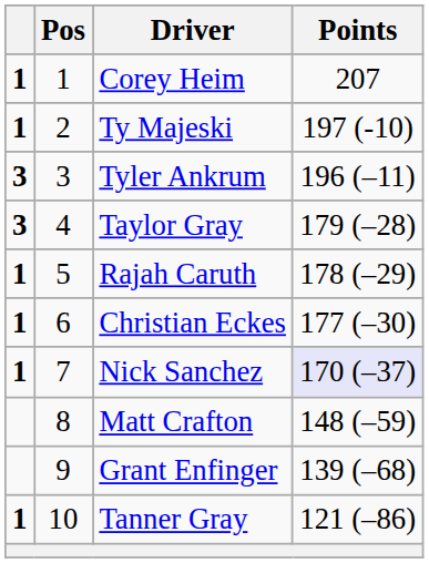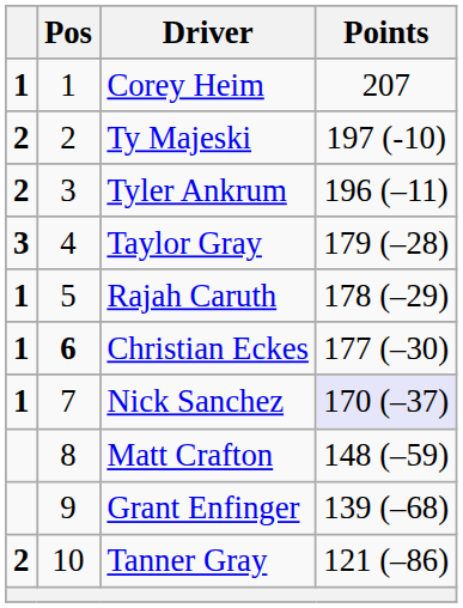Ty Majeski | column 1: 1 -> 2
Tyler Ankrum | column 1: 3 -> 2
Christian Eckes | Pos: normal -> bold
Tanner Gray | column 1: 1 -> 2
